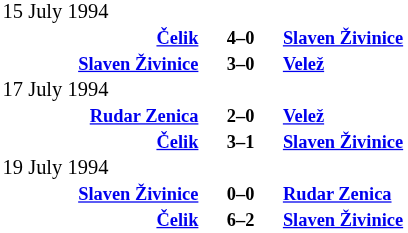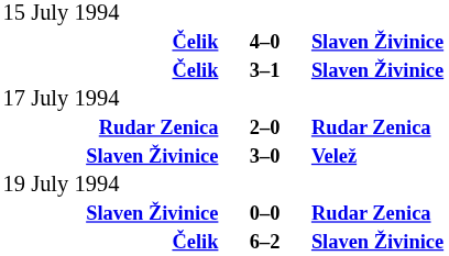rows swapped: 3–0 <-> 3–1
2–0 | column 3: Velež -> Rudar Zenica
